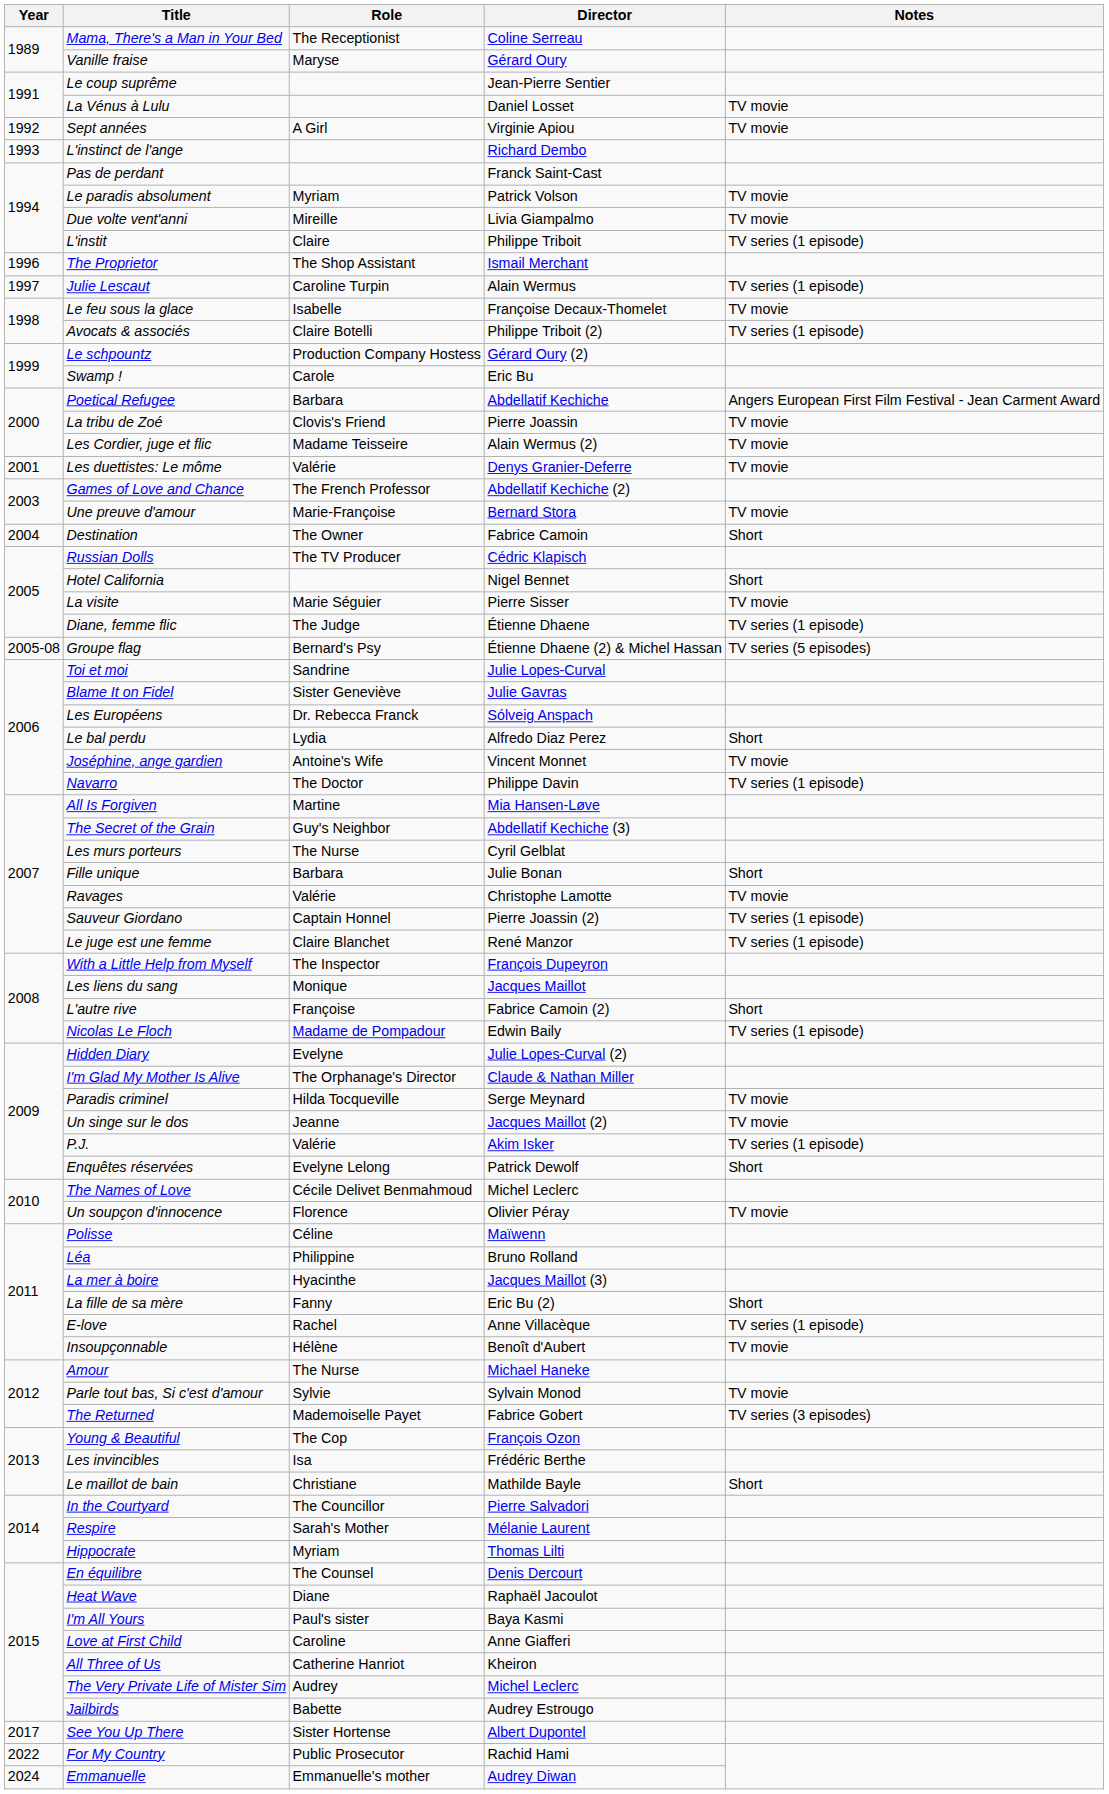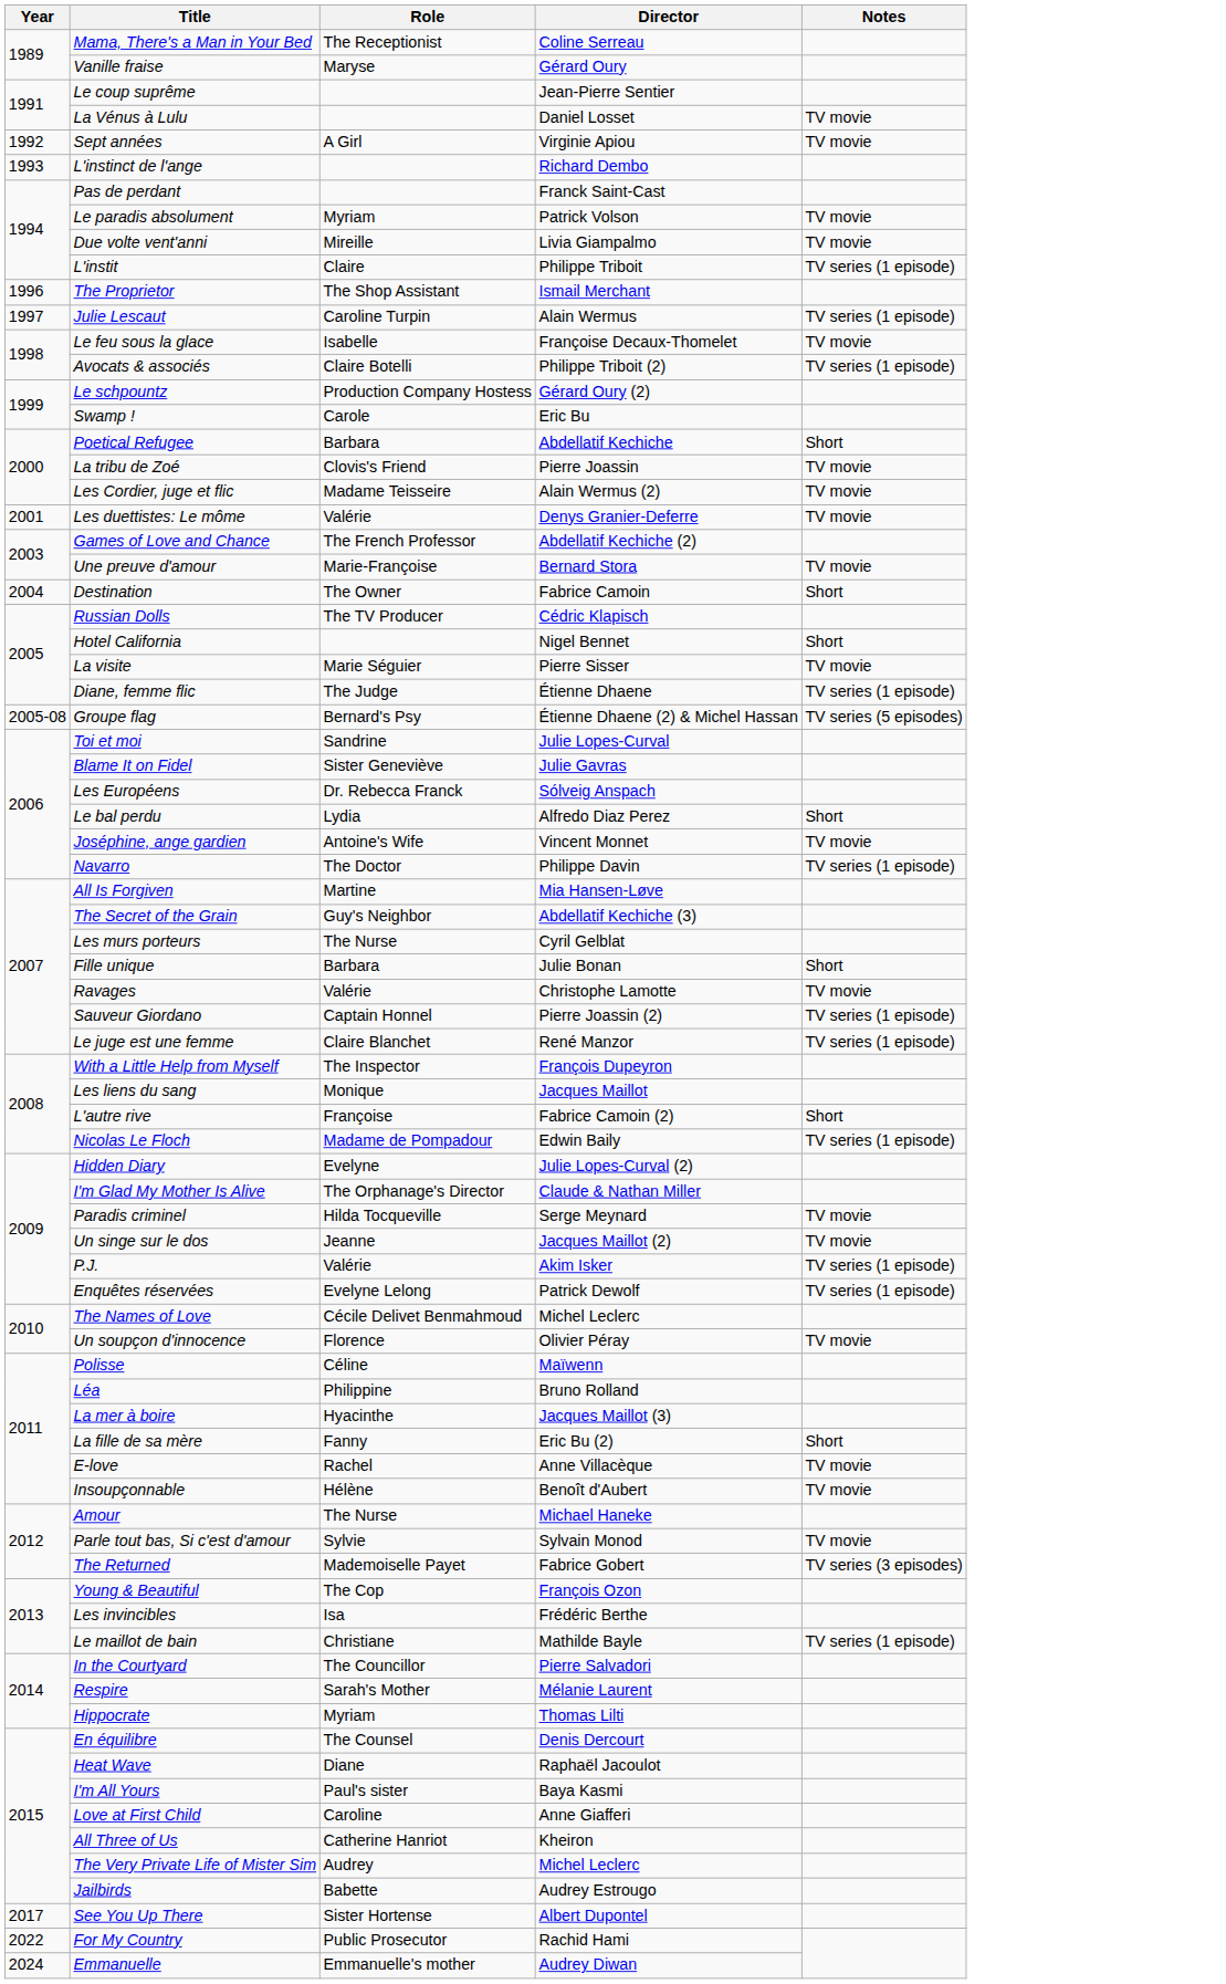Poetical Refugee | Notes: Angers European First Film Festival - Jean Carment Award -> Short
Enquêtes réservées | Notes: Short -> TV series (1 episode)
E-love | Notes: TV series (1 episode) -> TV movie
Le maillot de bain | Notes: Short -> TV series (1 episode)
